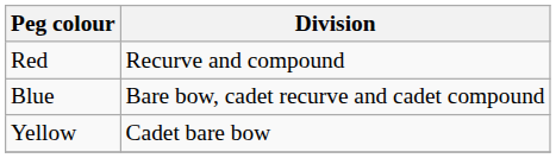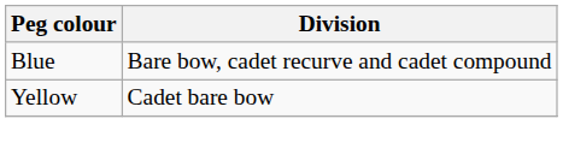- row: Red | Recurve and compound
